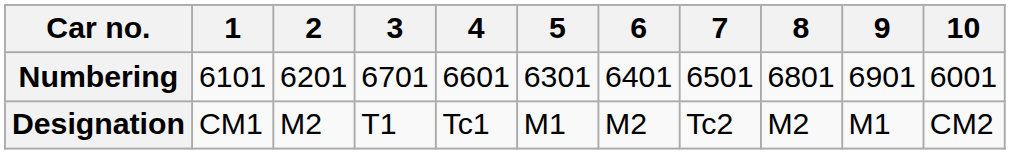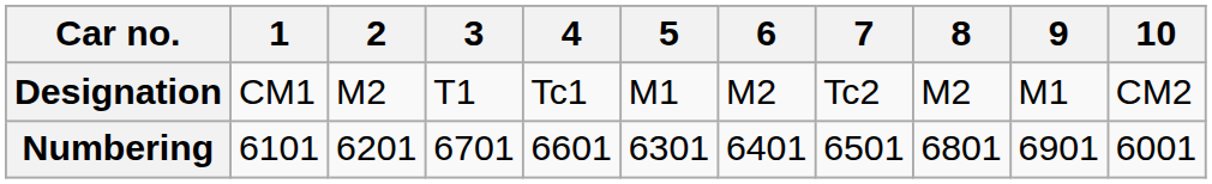rows swapped: Designation <-> Numbering
